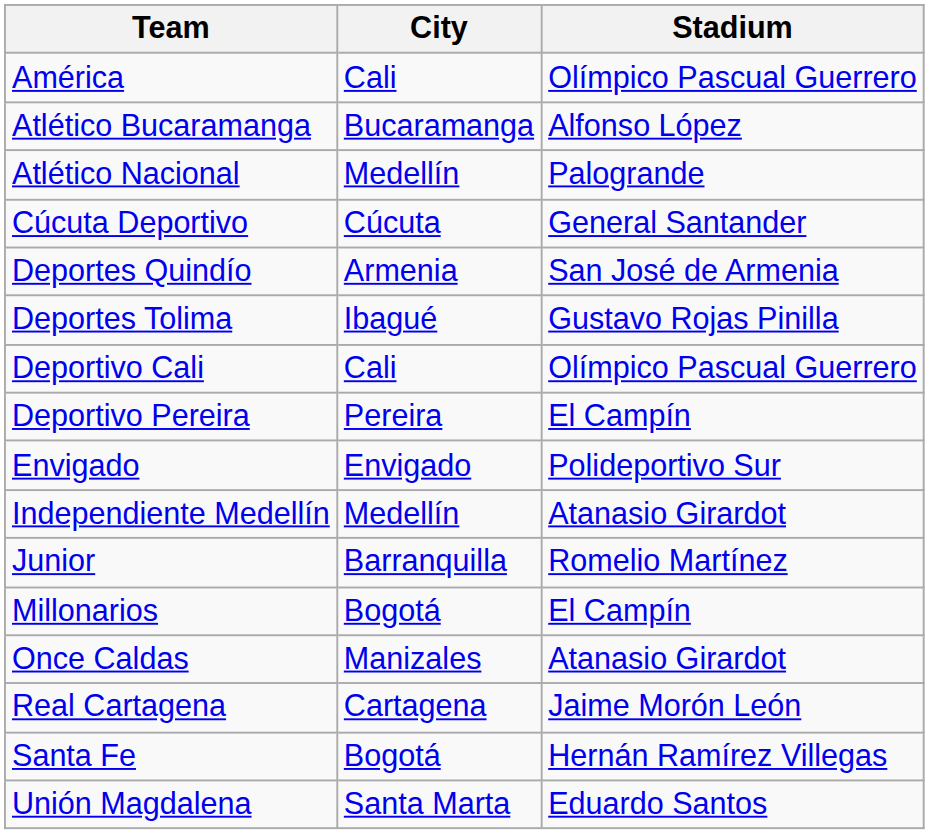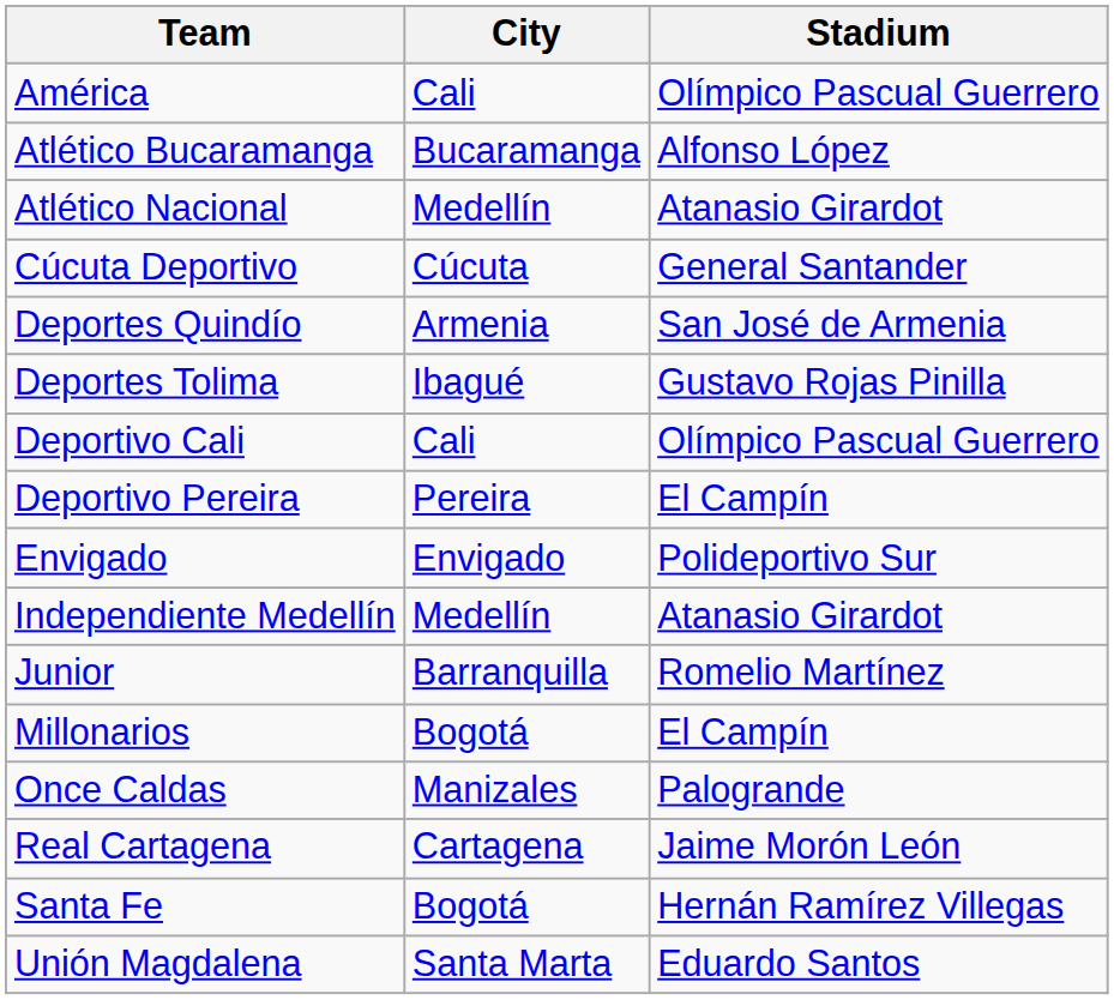Atlético Nacional | Stadium: Palogrande -> Atanasio Girardot
Once Caldas | Stadium: Atanasio Girardot -> Palogrande
